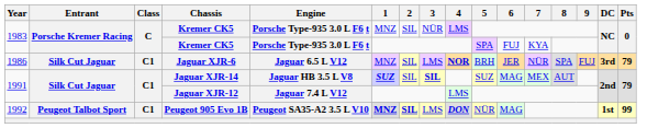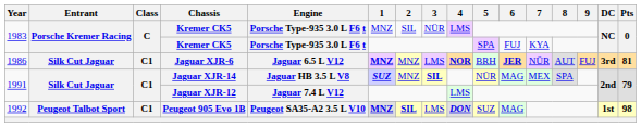Jaguar XJR-6 | 1: normal -> bold
Jaguar XJR-6 | 2: SIL -> MNZ
Jaguar XJR-6 | 6: normal -> bold
Jaguar XJR-6 | 8: SPA -> AUT
Jaguar XJR-6 | Pts: 79 -> 81
Jaguar XJR-14 | 2: SIL -> MNZ
Jaguar XJR-14 | 5: SUZ -> NÜR
Jaguar XJR-14 | 8: AUT -> SPA
Peugeot 905 Evo 1B | 5: NÜR -> SUZ
Peugeot 905 Evo 1B | Pts: 99 -> 98
